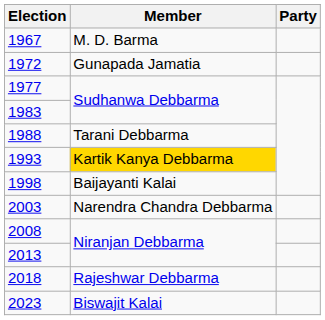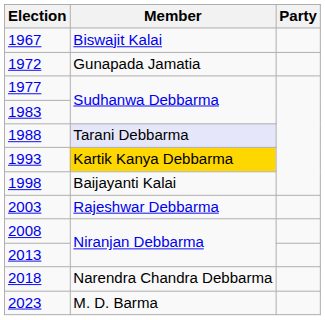1967 | Member: M. D. Barma -> Biswajit Kalai
1988 | Member: no background -> lavender background
2003 | Member: Narendra Chandra Debbarma -> Rajeshwar Debbarma
2018 | Member: Rajeshwar Debbarma -> Narendra Chandra Debbarma
2023 | Member: Biswajit Kalai -> M. D. Barma
